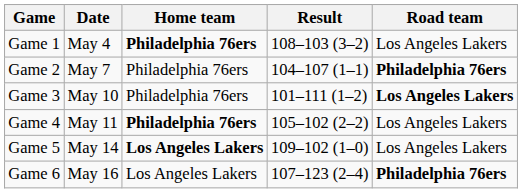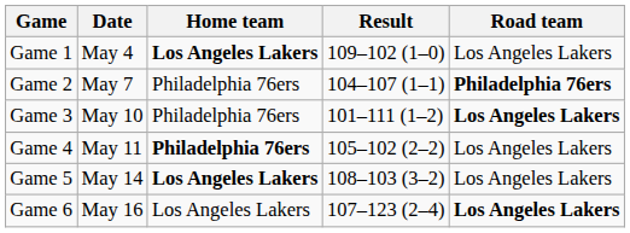Game 1 | Home team: Philadelphia 76ers -> Los Angeles Lakers
Game 1 | Result: 108–103 (3–2) -> 109–102 (1–0)
Game 5 | Result: 109–102 (1–0) -> 108–103 (3–2)
Game 6 | Road team: Philadelphia 76ers -> Los Angeles Lakers
